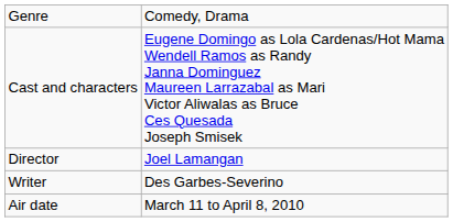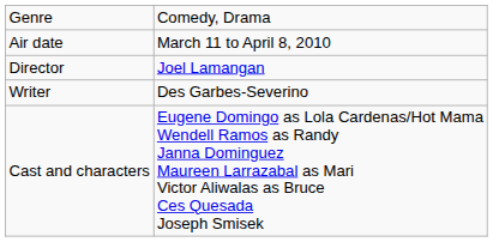rows swapped: Air date <-> Cast and characters
